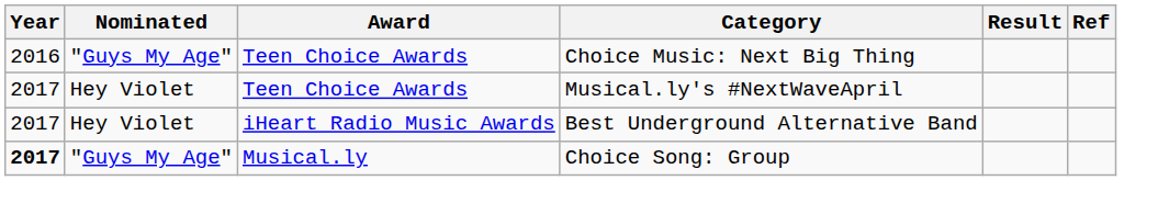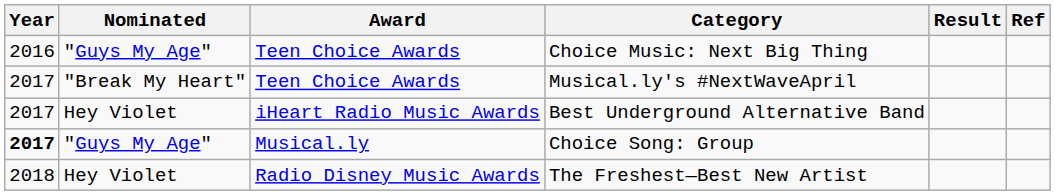Musical.ly's #NextWaveApril | Nominated: Hey Violet -> "Break My Heart"
+ row: 2018 | Hey Violet | Radio Disney Music Awards | The Freshest—Best New Artist
